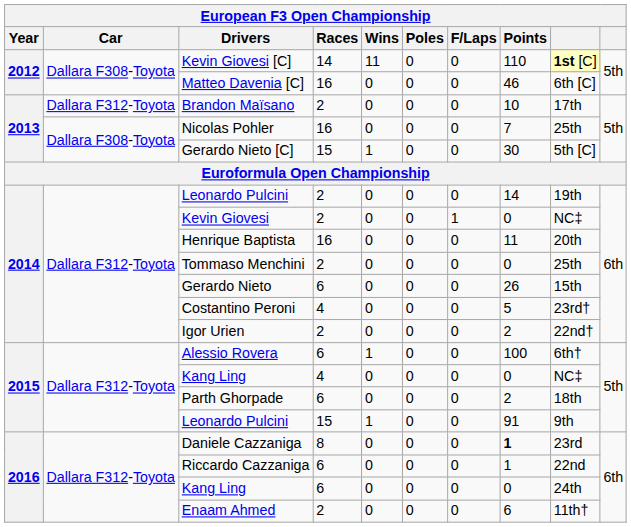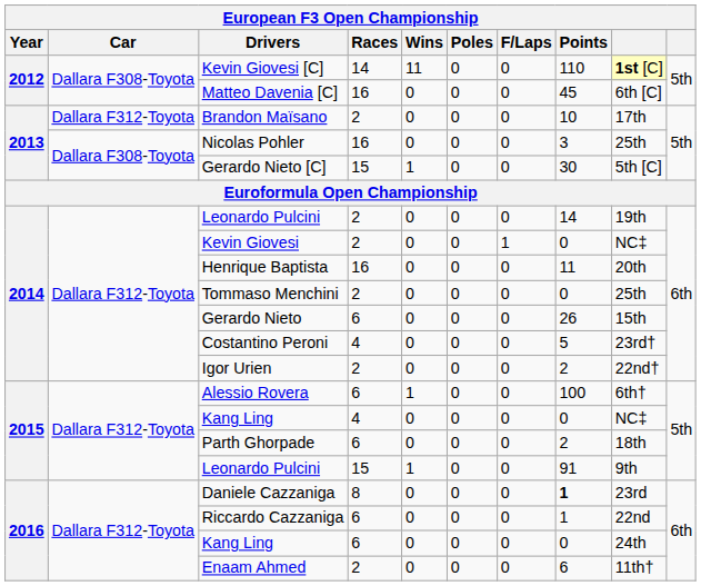Matteo Davenia [C] | Points: 46 -> 45
Nicolas Pohler | Points: 7 -> 3
